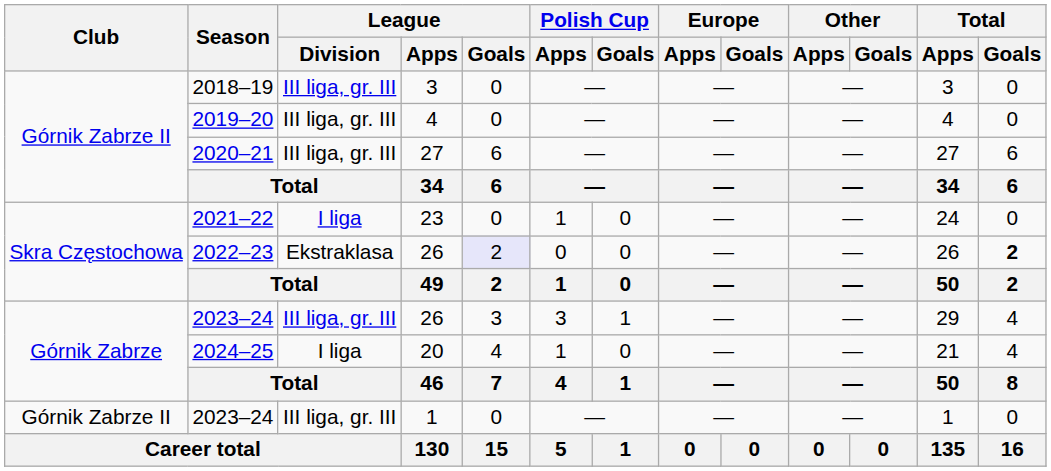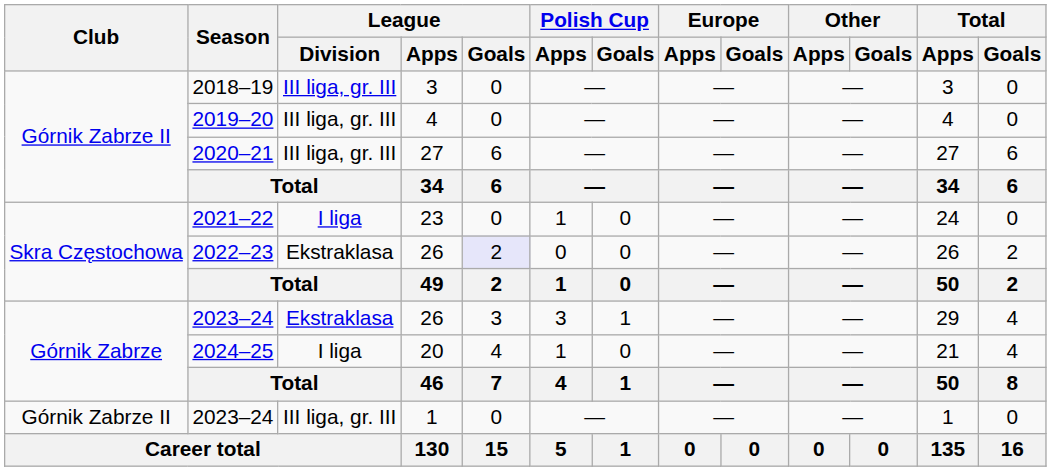2022–23 | Total / Goals: bold -> normal
2023–24 / 26 | League / Division: III liga, gr. III -> Ekstraklasa
